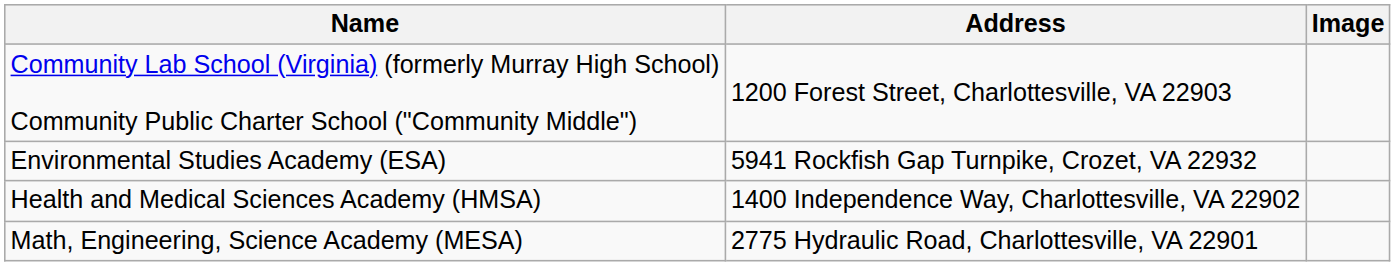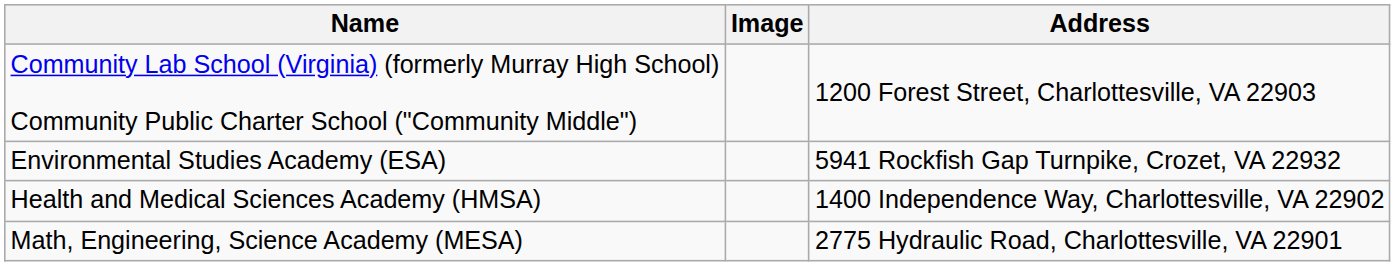columns swapped: Address <-> Image
